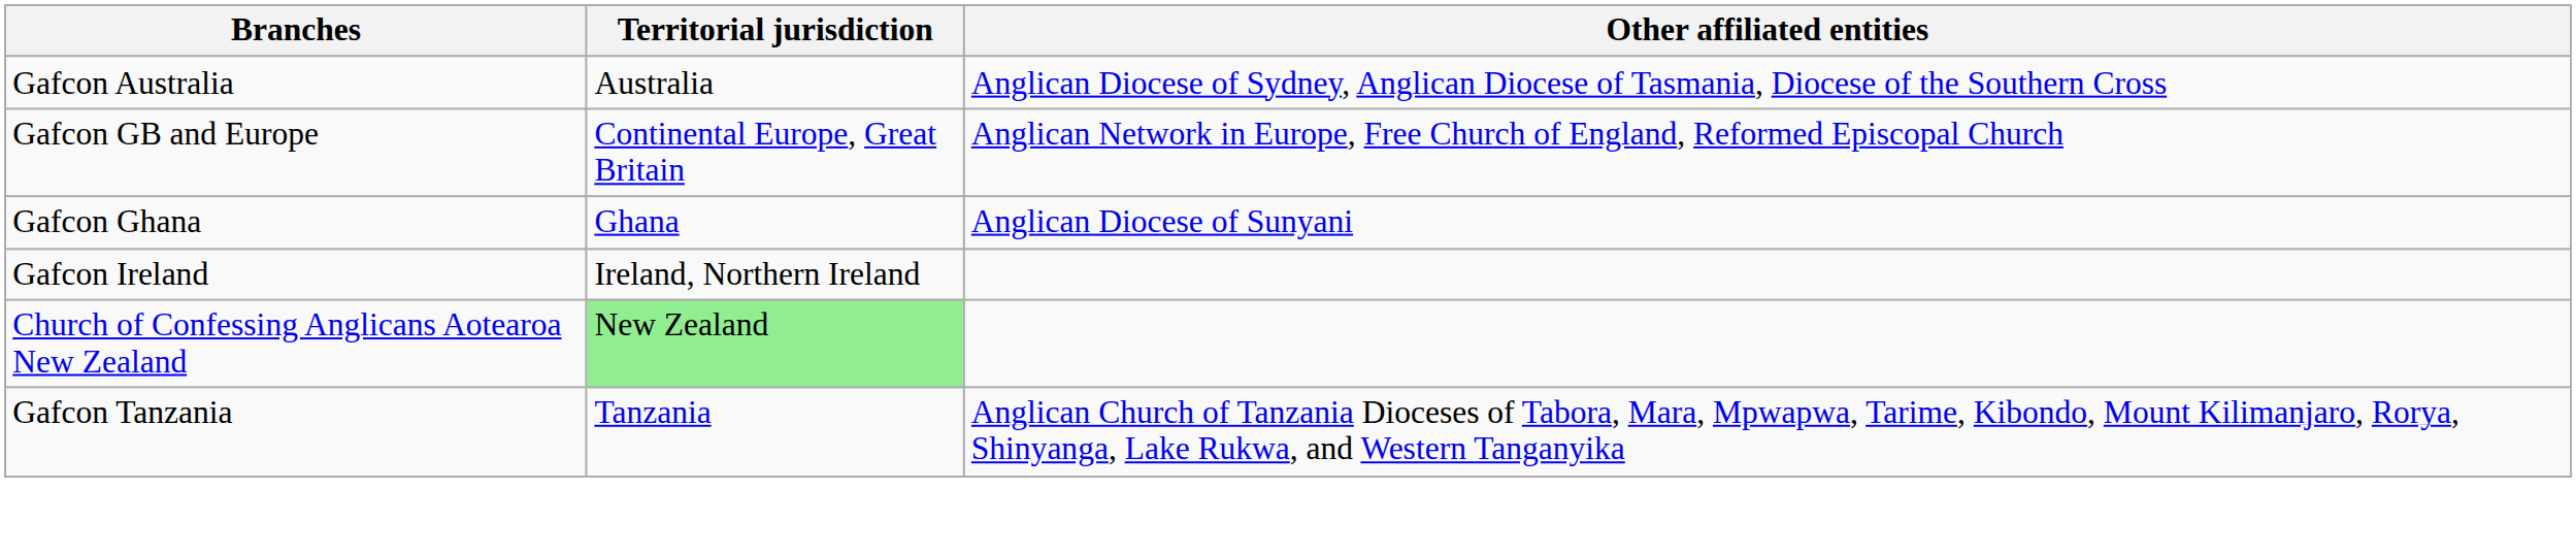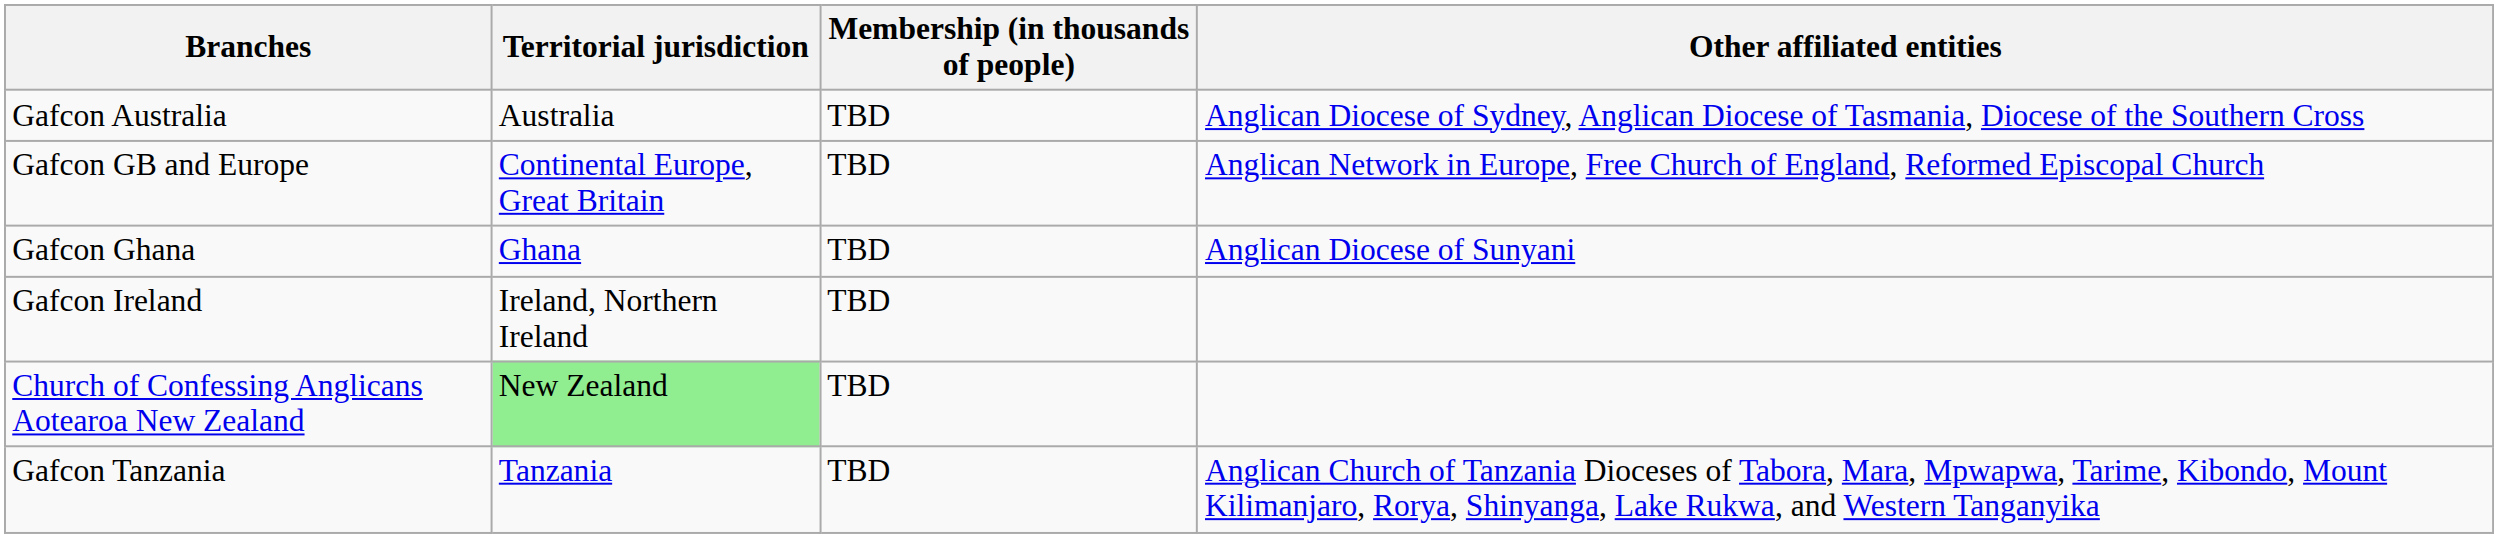+ column: Membership (in thousands of people) | TBD | TBD | TBD | TBD | TBD | TBD
